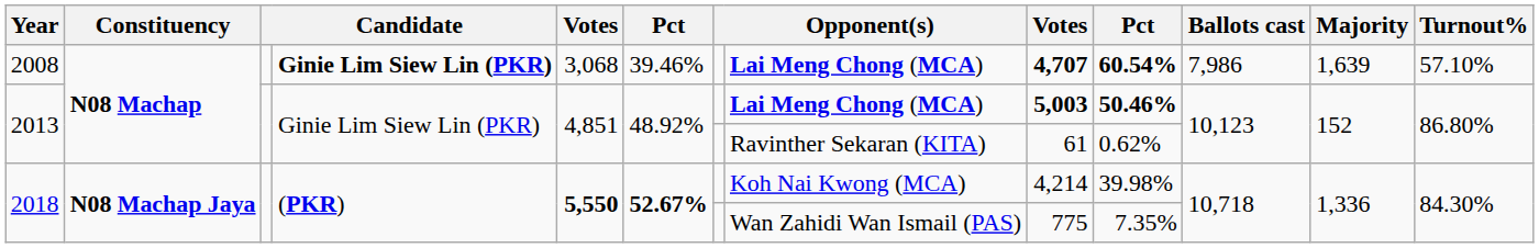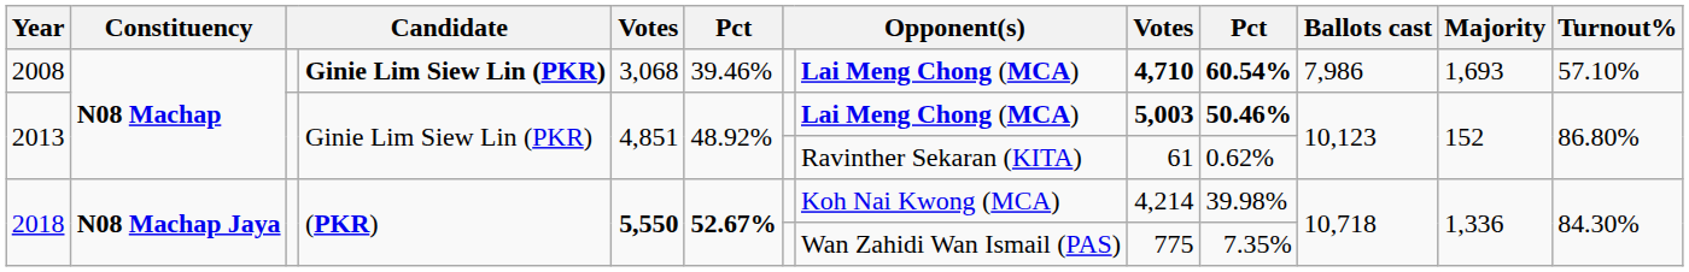2008 | column 9: 4,707 -> 4,710
2008 | Majority: 1,639 -> 1,693
